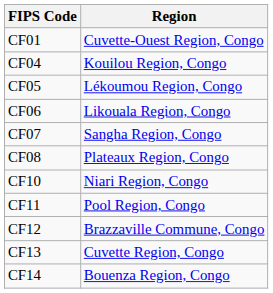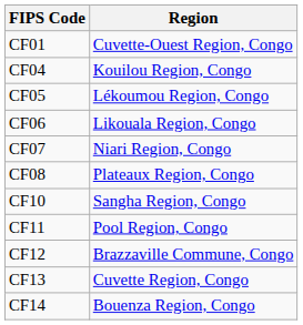CF07 | Region: Sangha Region, Congo -> Niari Region, Congo
CF10 | Region: Niari Region, Congo -> Sangha Region, Congo
